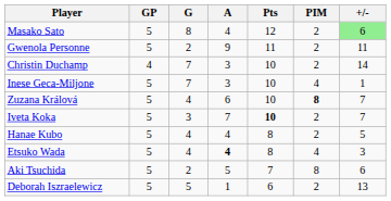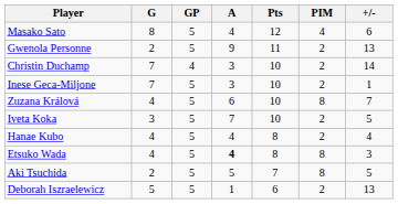columns swapped: GP <-> G
Masako Sato | PIM: 2 -> 4
Masako Sato | +/-: lightgreen background -> no background
Gwenola Personne | +/-: 11 -> 13
Inese Geca-Miljone | PIM: 4 -> 2
Zuzana Králová | PIM: bold -> normal
Iveta Koka | Pts: bold -> normal
Iveta Koka | +/-: 7 -> 5
Hanae Kubo | +/-: 5 -> 4
Etsuko Wada | PIM: 4 -> 8
Aki Tsuchida | +/-: 6 -> 5
